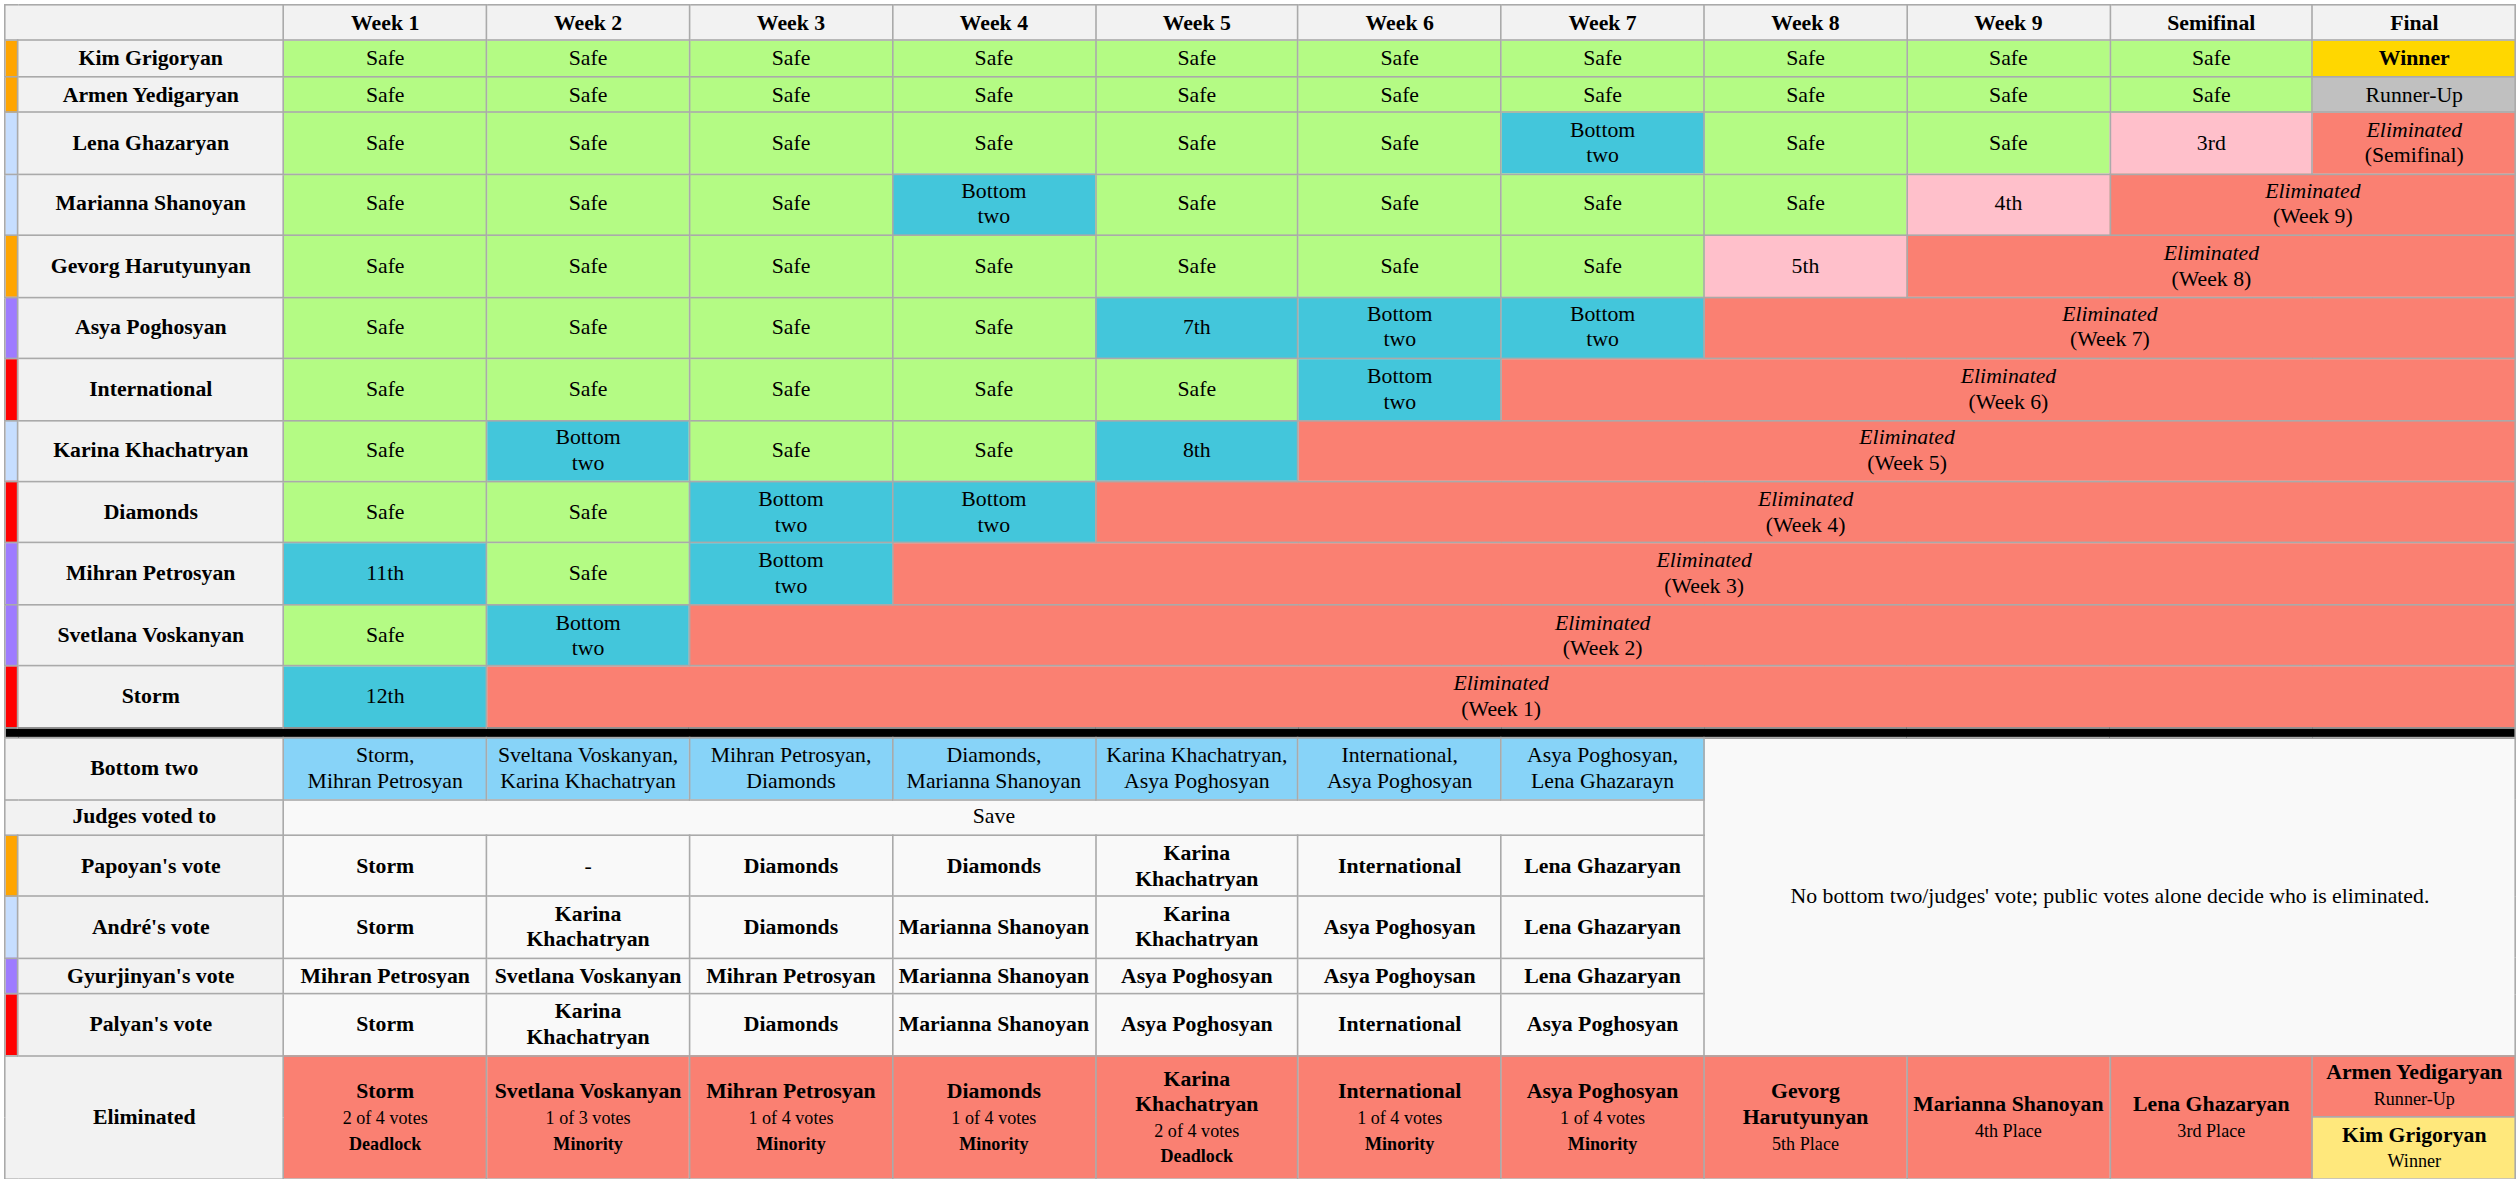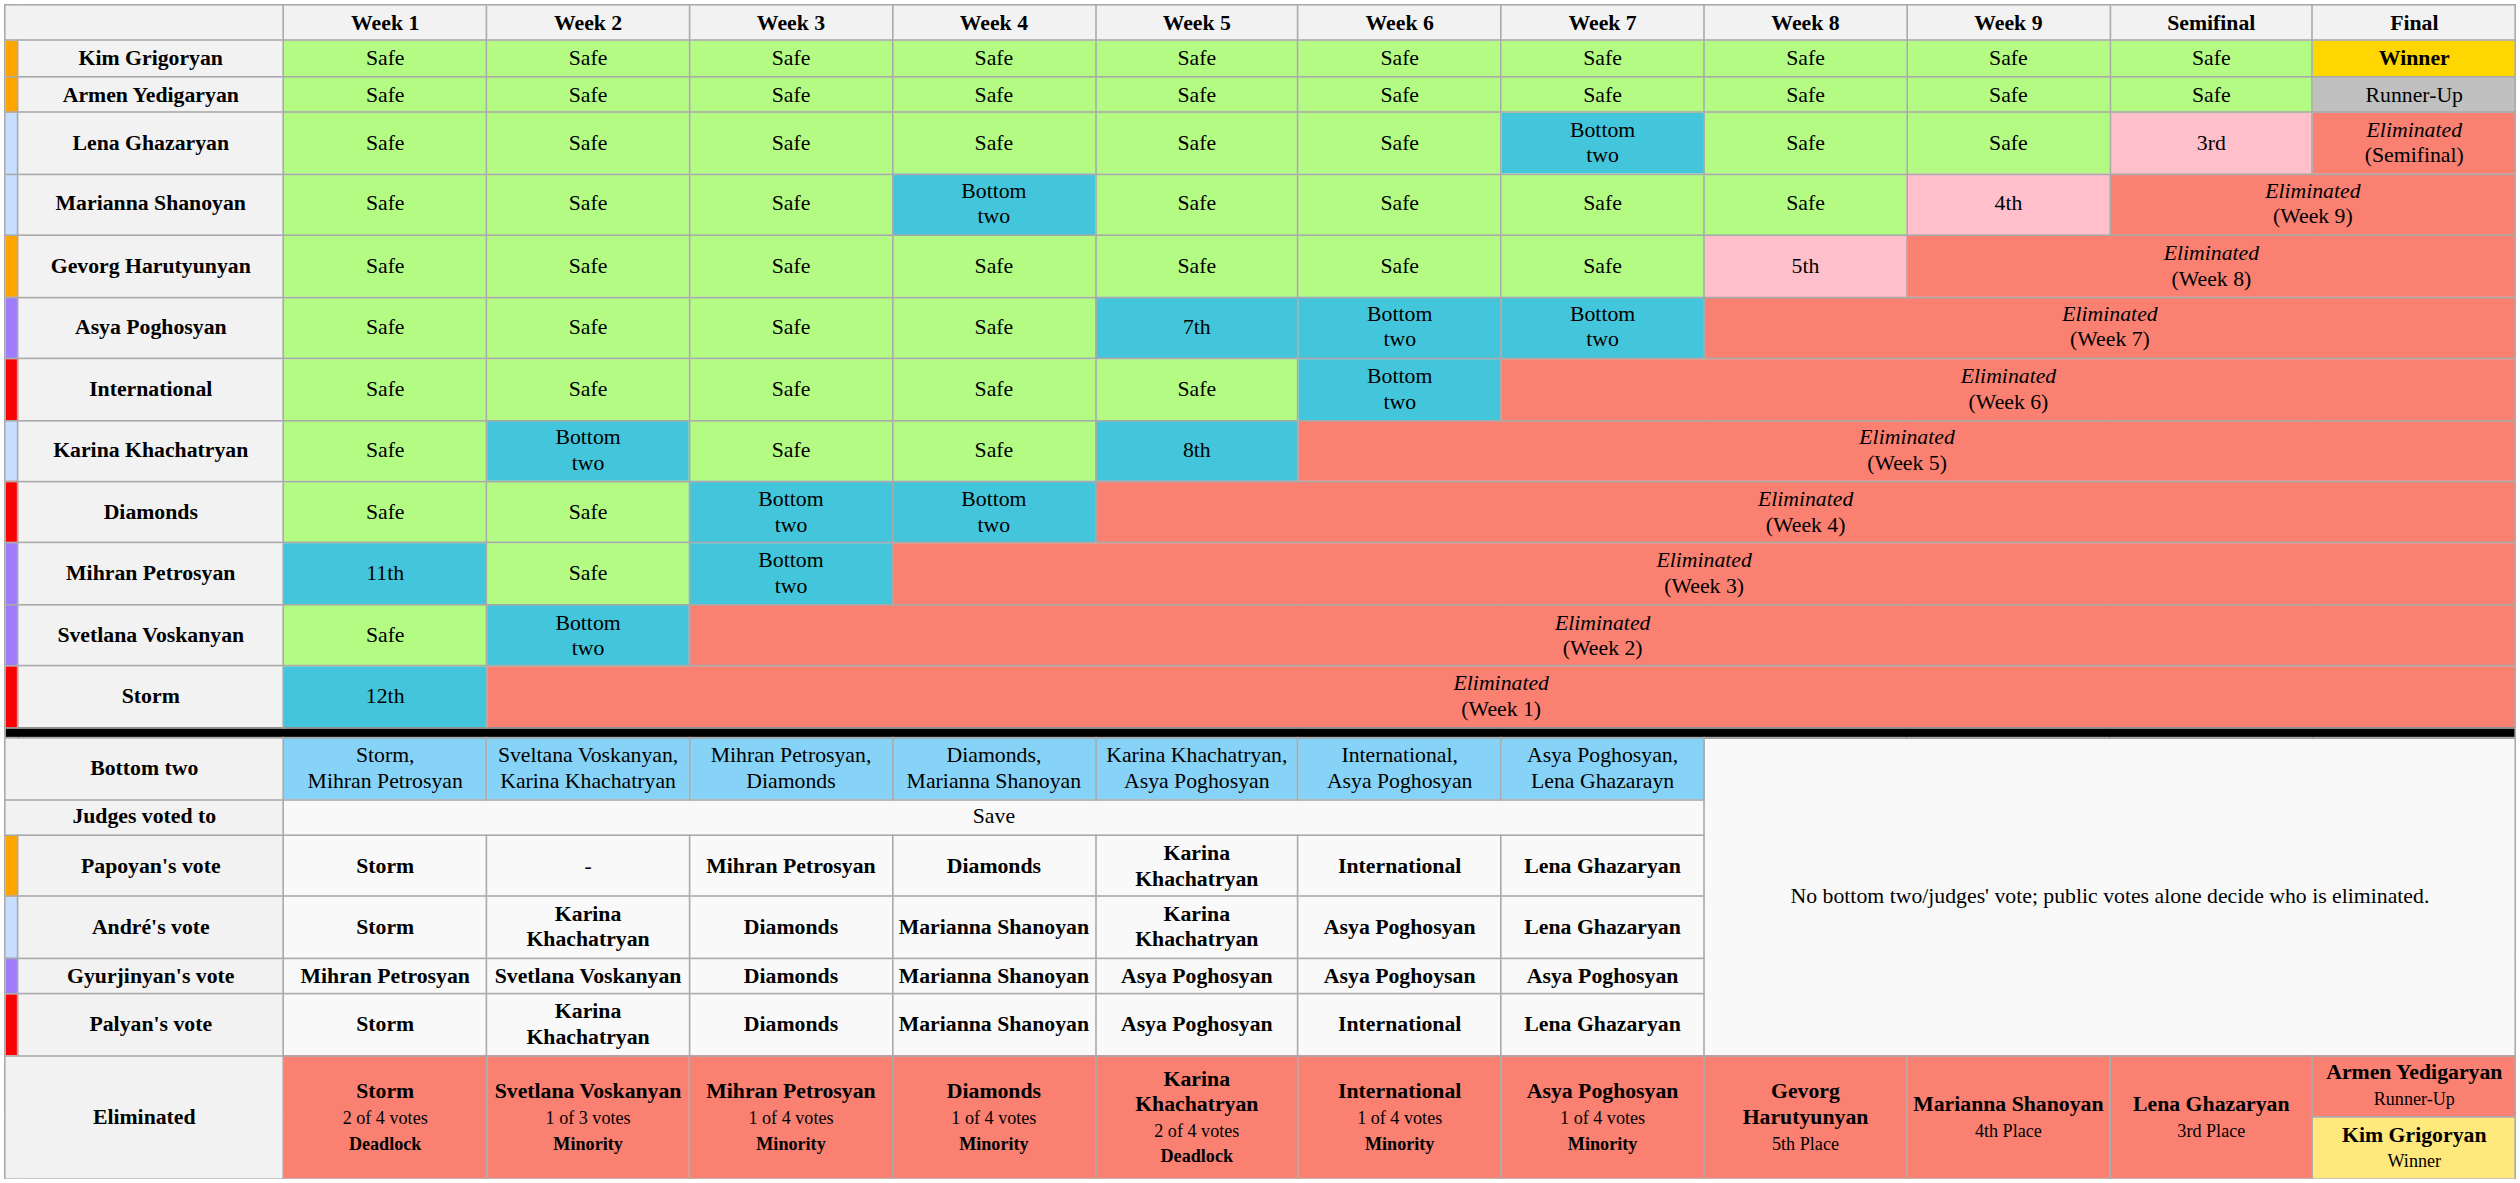Papoyan's vote | Week 3: Diamonds -> Mihran Petrosyan
Gyurjinyan's vote | Week 3: Mihran Petrosyan -> Diamonds
Gyurjinyan's vote | Week 7: Lena Ghazaryan -> Asya Poghosyan
Palyan's vote | Week 7: Asya Poghosyan -> Lena Ghazaryan
